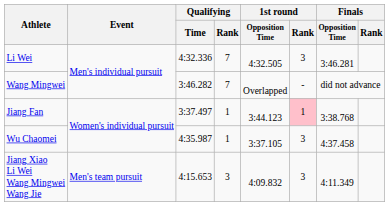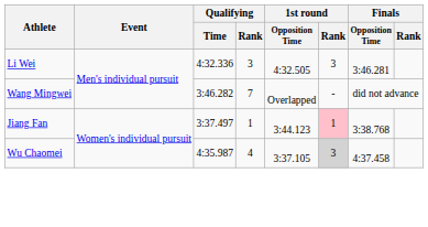Li Wei | Qualifying / Rank: 7 -> 3
Wu Chaomei | Qualifying / Rank: 1 -> 4
Wu Chaomei | 1st round / Rank: no background -> lightgrey background
- row: Jiang Xiao Li Wei Wang Mingwei Wang Jie | Men's team pursuit | 4:15.653 | 3 | 4:09.832 | 3 | 4:11.349
